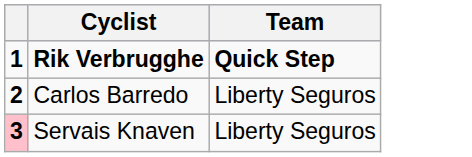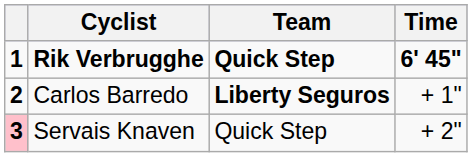+ column: Time | 6' 45" | + 1" | + 2"
Carlos Barredo | Team: normal -> bold
Servais Knaven | Team: Liberty Seguros -> Quick Step
